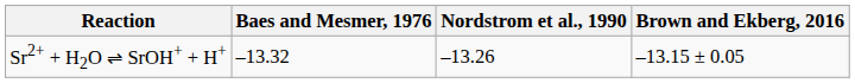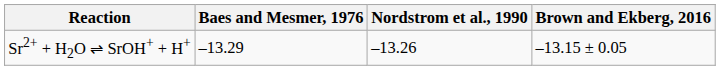Sr2+ + H2O ⇌ SrOH+ + H+ | Baes and Mesmer, 1976: –13.32 -> –13.29
